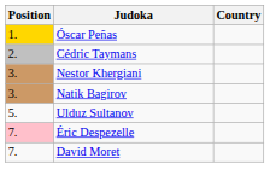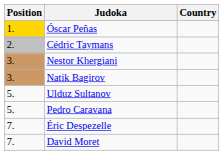+ row: 5. | Pedro Caravana
Éric Despezelle | Position: pink background -> no background
